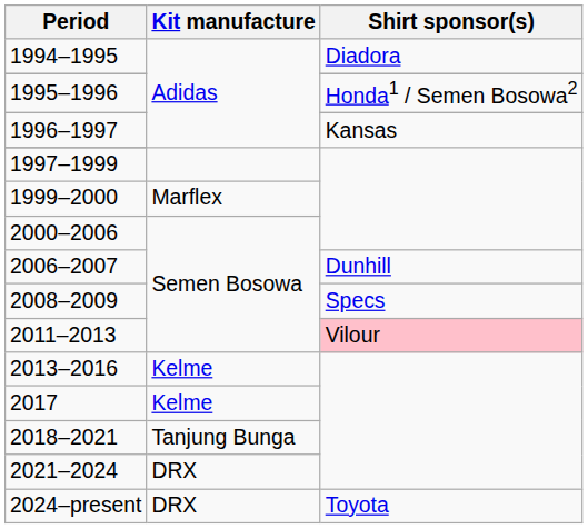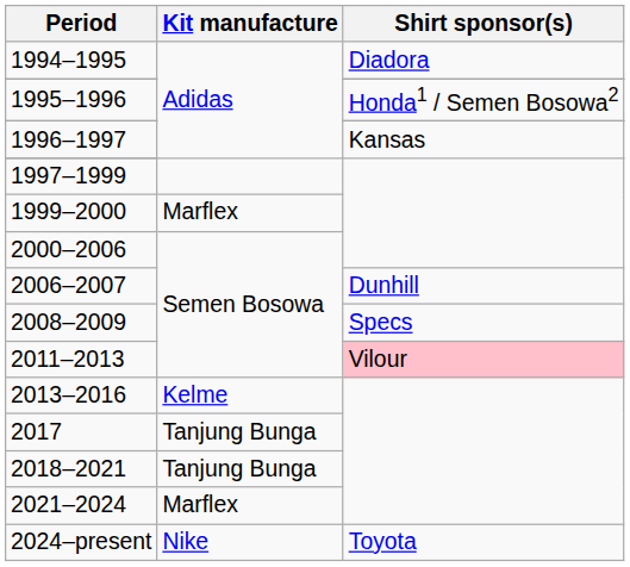2017 | Kit manufacture: Kelme -> Tanjung Bunga
2021–2024 | Kit manufacture: DRX -> Marflex
2024–present | Kit manufacture: DRX -> Nike
